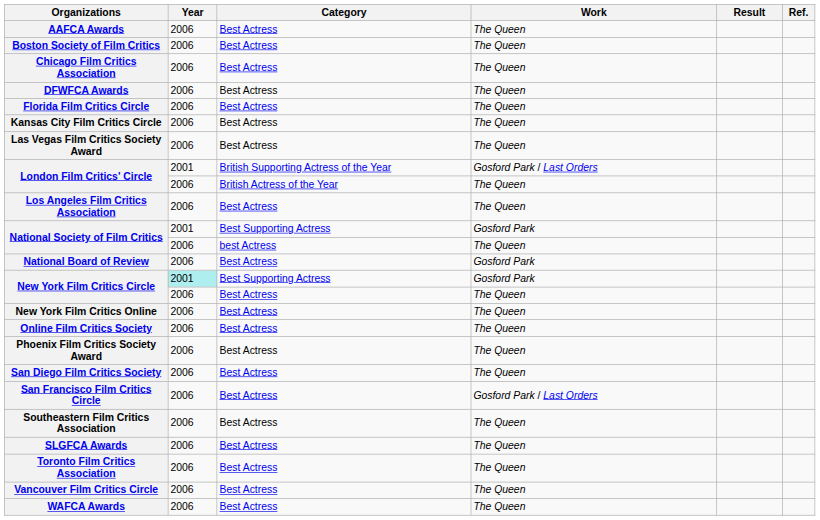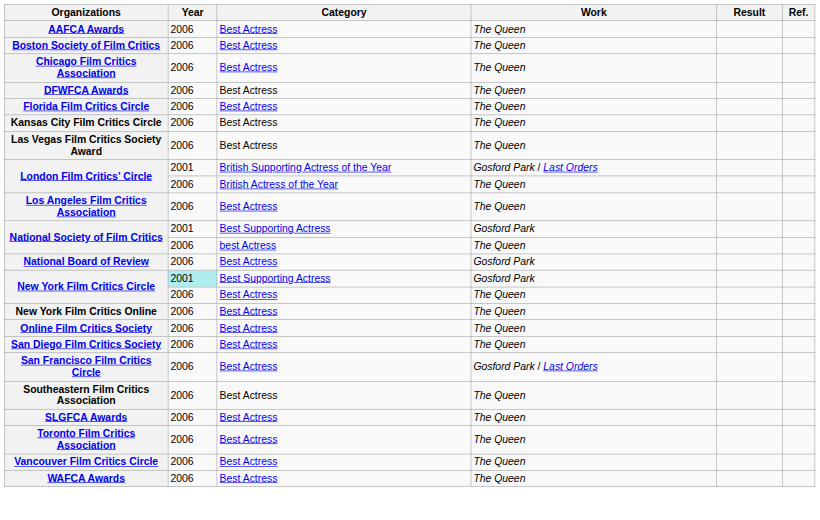- row: Phoenix Film Critics Society Award | 2006 | Best Actress | The Queen
